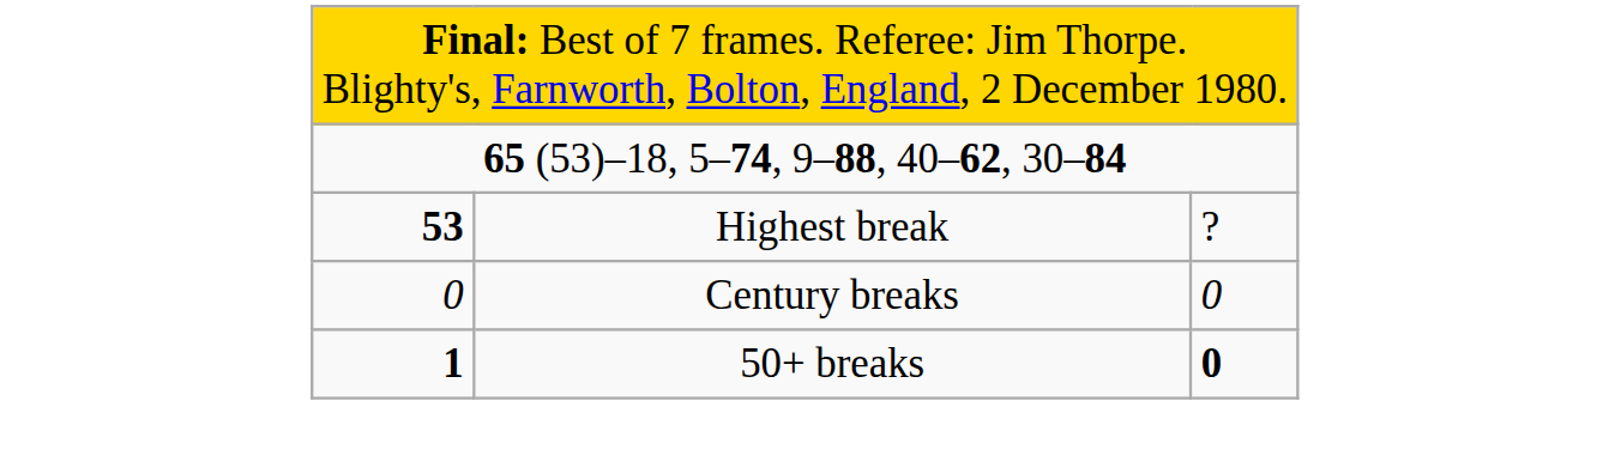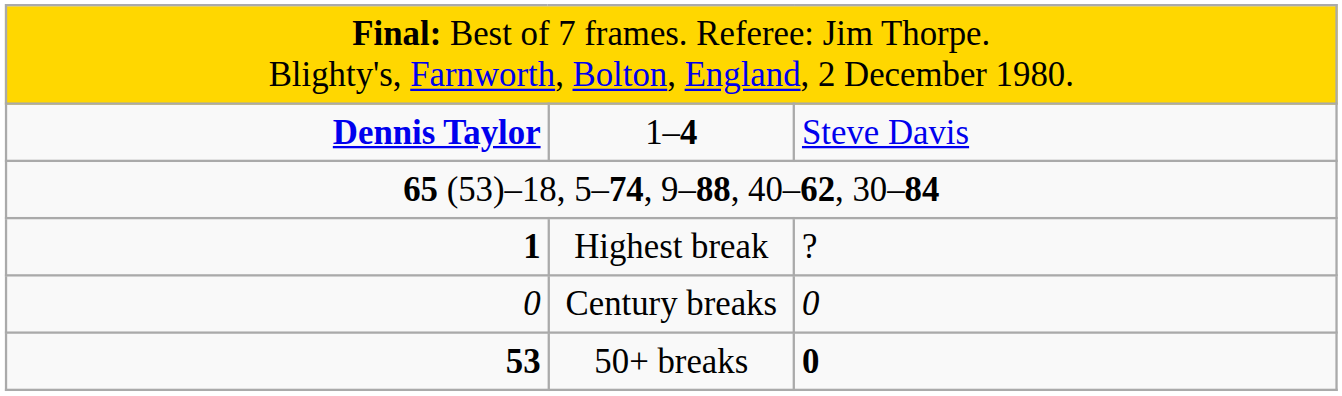+ row: Dennis Taylor | 1–4 | Steve Davis
Highest break | column 1: 53 -> 1
50+ breaks | column 1: 1 -> 53
